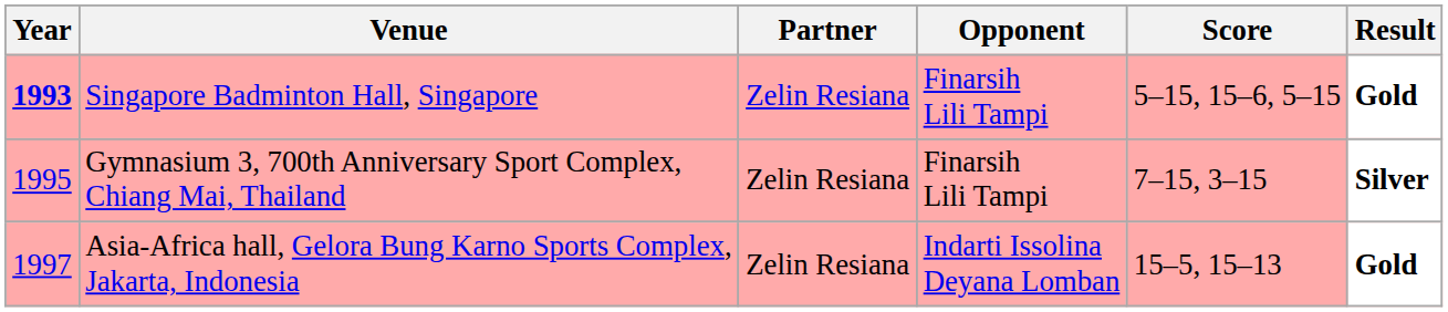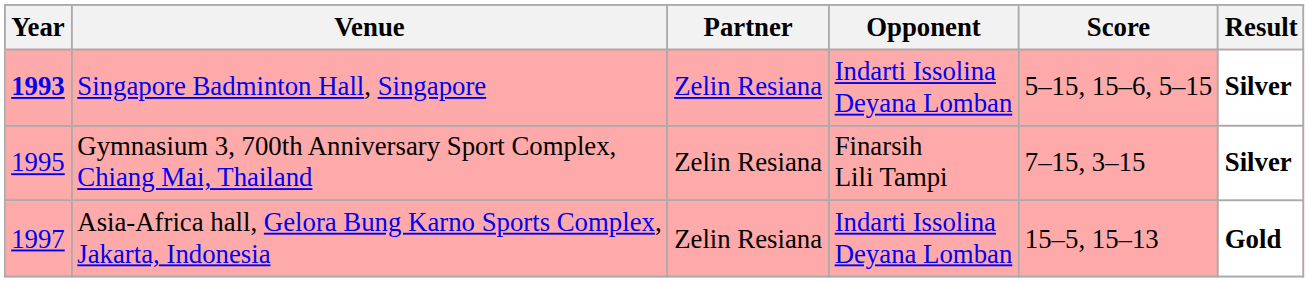Singapore Badminton Hall, Singapore | Opponent: Finarsih Lili Tampi -> Indarti Issolina Deyana Lomban
Singapore Badminton Hall, Singapore | Result: Gold -> Silver
